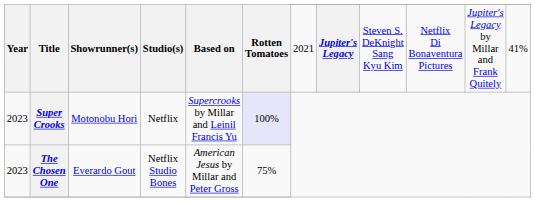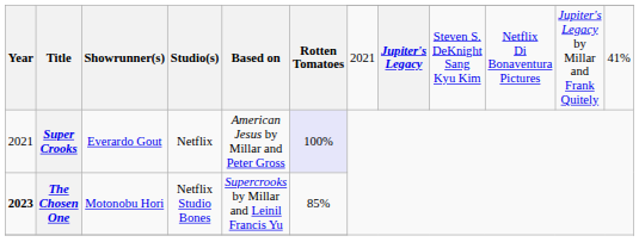Super Crooks | Year: 2023 -> 2021
Super Crooks | Showrunner(s): Motonobu Hori -> Everardo Gout
Super Crooks | Based on: Supercrooks by Millar and Leinil Francis Yu -> American Jesus by Millar and Peter Gross
The Chosen One | Year: normal -> bold
The Chosen One | Showrunner(s): Everardo Gout -> Motonobu Hori
The Chosen One | Based on: American Jesus by Millar and Peter Gross -> Supercrooks by Millar and Leinil Francis Yu
The Chosen One | Rotten Tomatoes: 75% -> 85%
